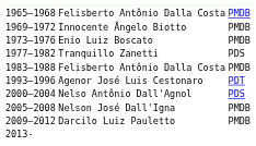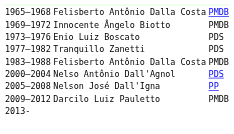Enio Luiz Boscato | column 3: PMDB -> PDS
- row: 1993–1996 | Agenor José Luis Cestonaro | PDT
Nelson José Dall'Igna | column 3: PMDB -> PP
